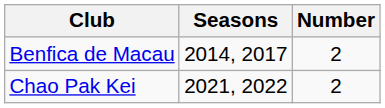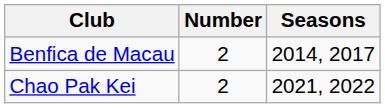columns swapped: Number <-> Seasons
